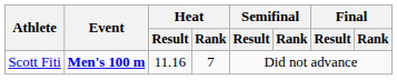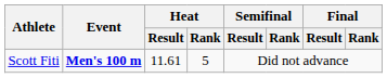Scott Fiti | Heat / Result: 11.16 -> 11.61
Scott Fiti | Heat / Rank: 7 -> 5
